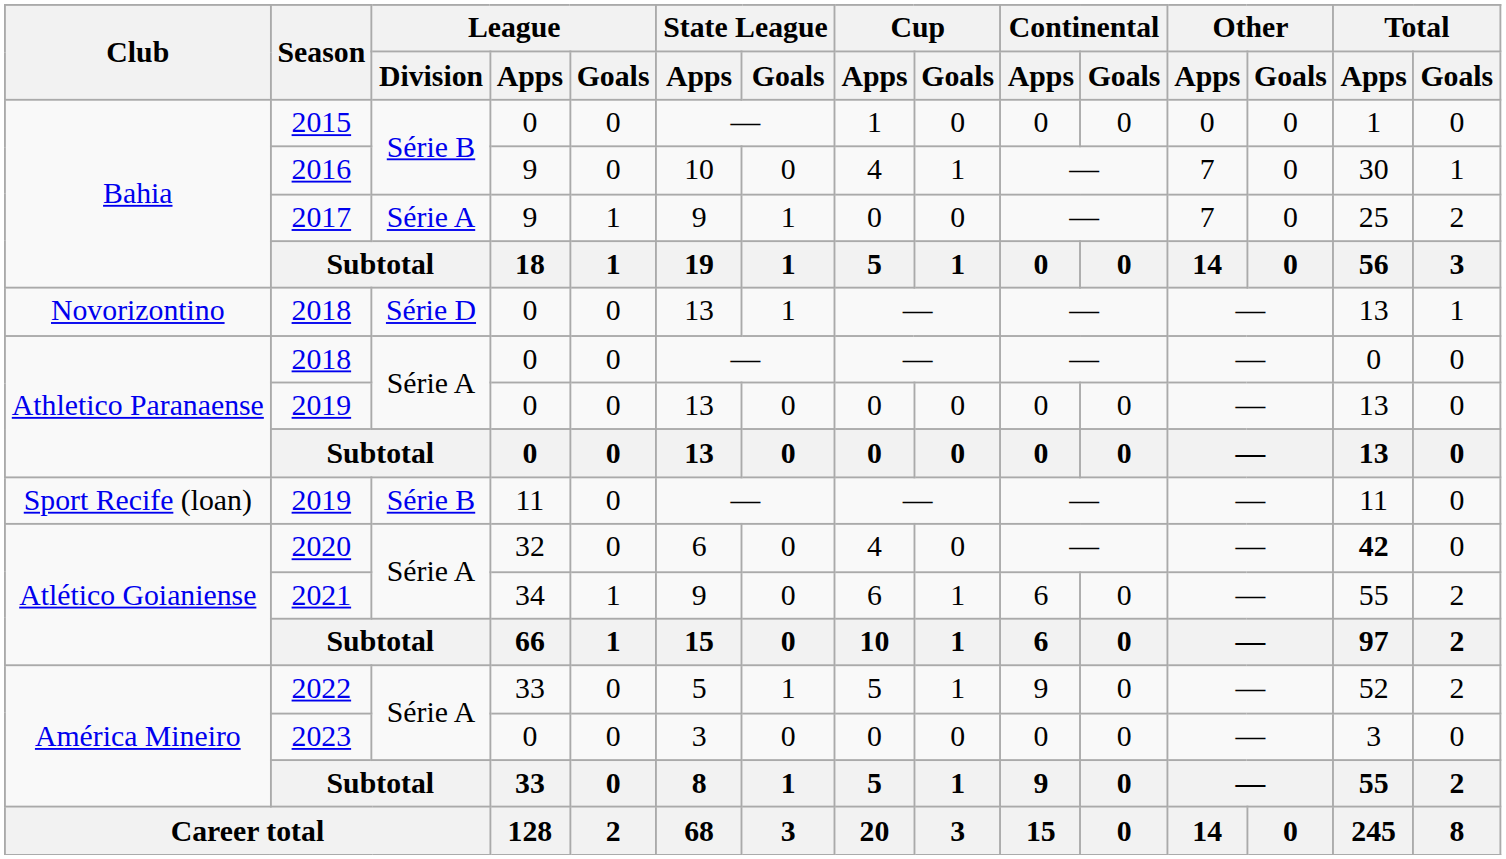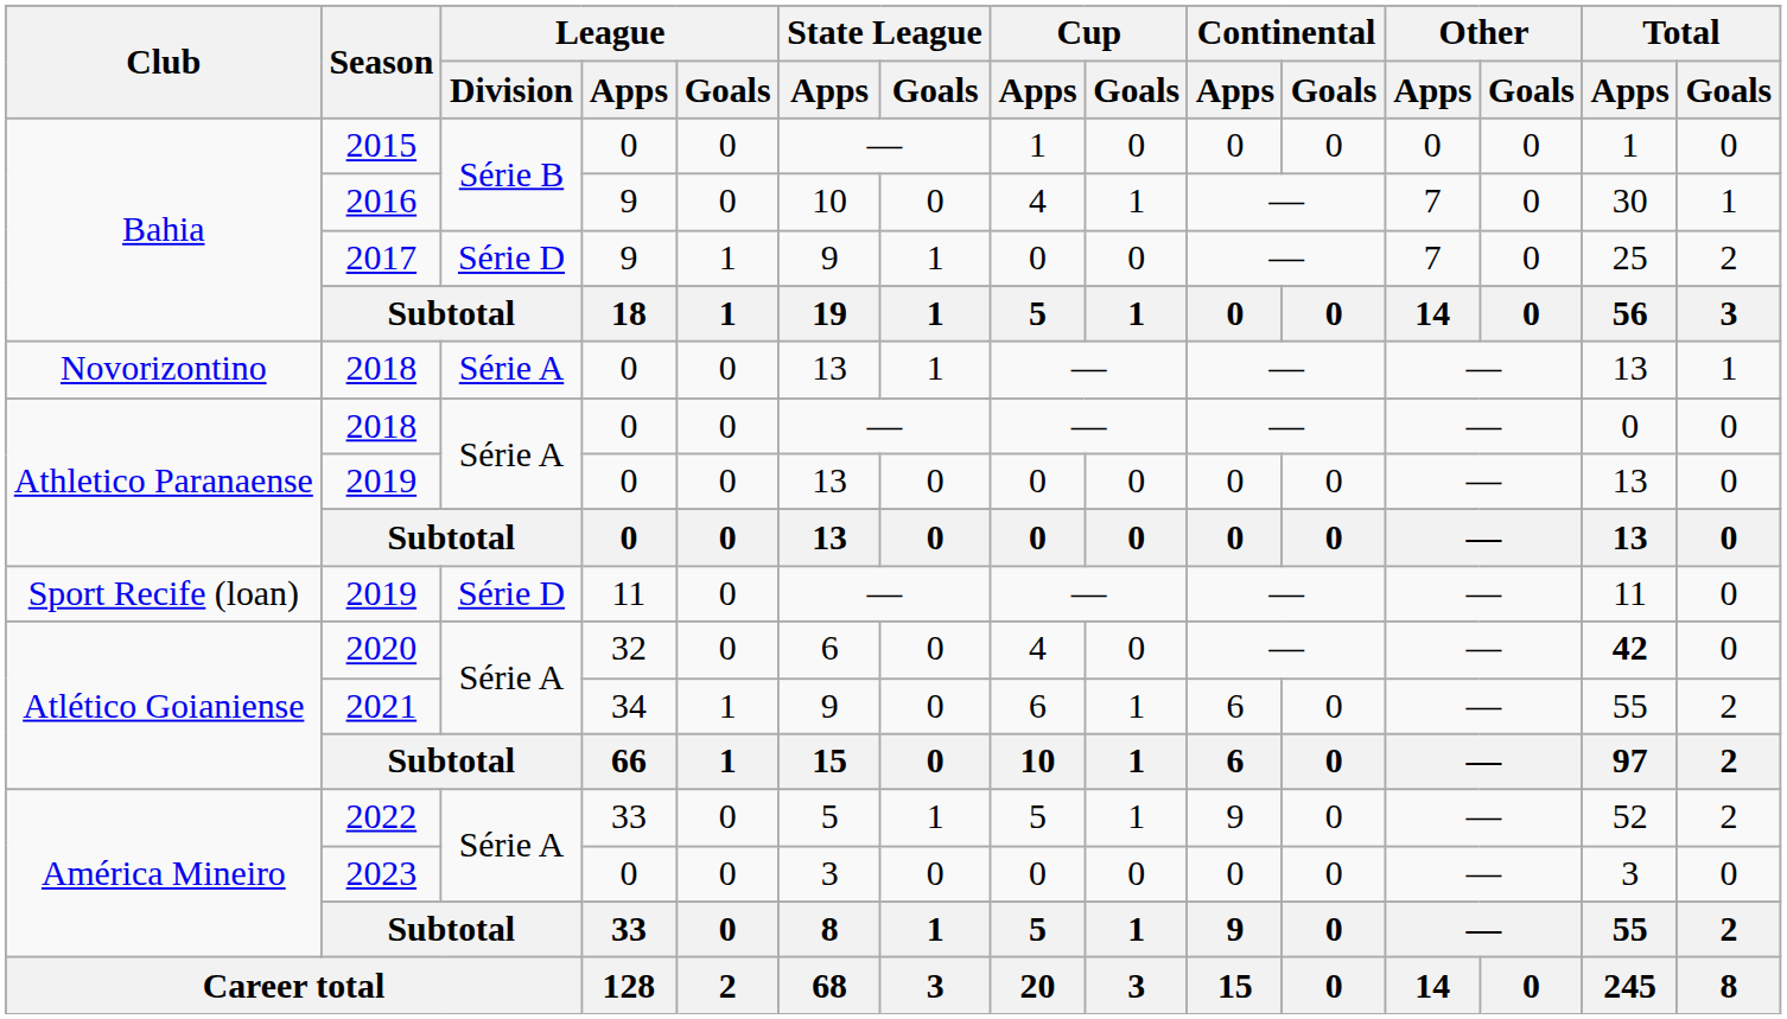2017 | League / Division: Série A -> Série D
Novorizontino / 2018 | League / Division: Série D -> Série A
Sport Recife (loan) / 2019 | League / Division: Série B -> Série D
